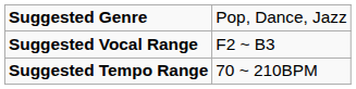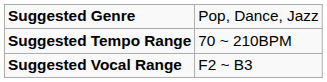rows swapped: Suggested Tempo Range <-> Suggested Vocal Range
